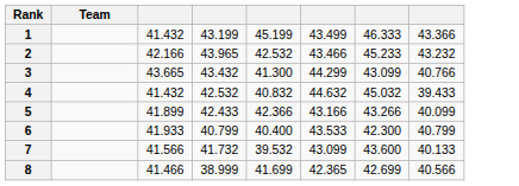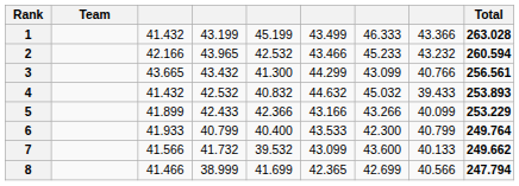+ column: Total | 263.028 | 260.594 | 256.561 | 253.893 | 253.229 | 249.764 | 249.662 | 247.794
